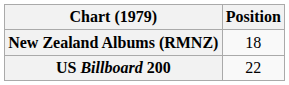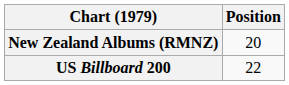New Zealand Albums (RMNZ) | Position: 18 -> 20
